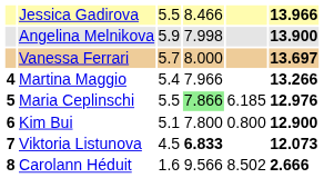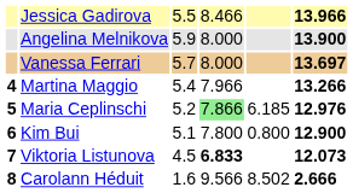Angelina Melnikova | column 4: 7.998 -> 8.000
Maria Ceplinschi | column 3: 5.5 -> 5.2
